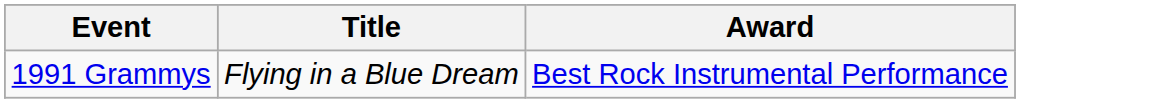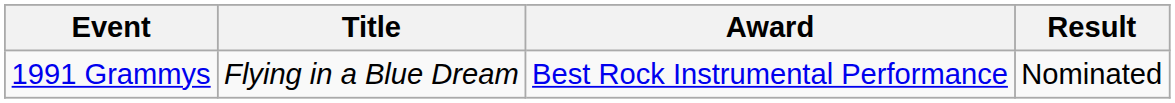+ column: Result | Nominated
